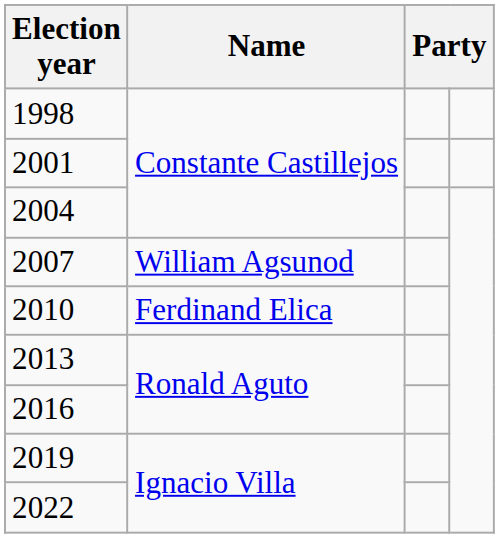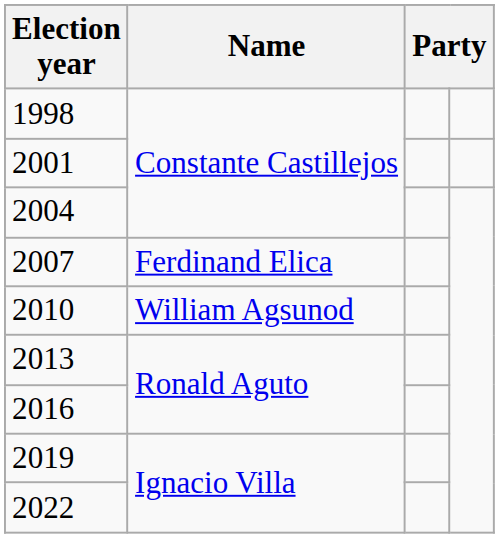2007 | Name: William Agsunod -> Ferdinand Elica
2010 | Name: Ferdinand Elica -> William Agsunod
